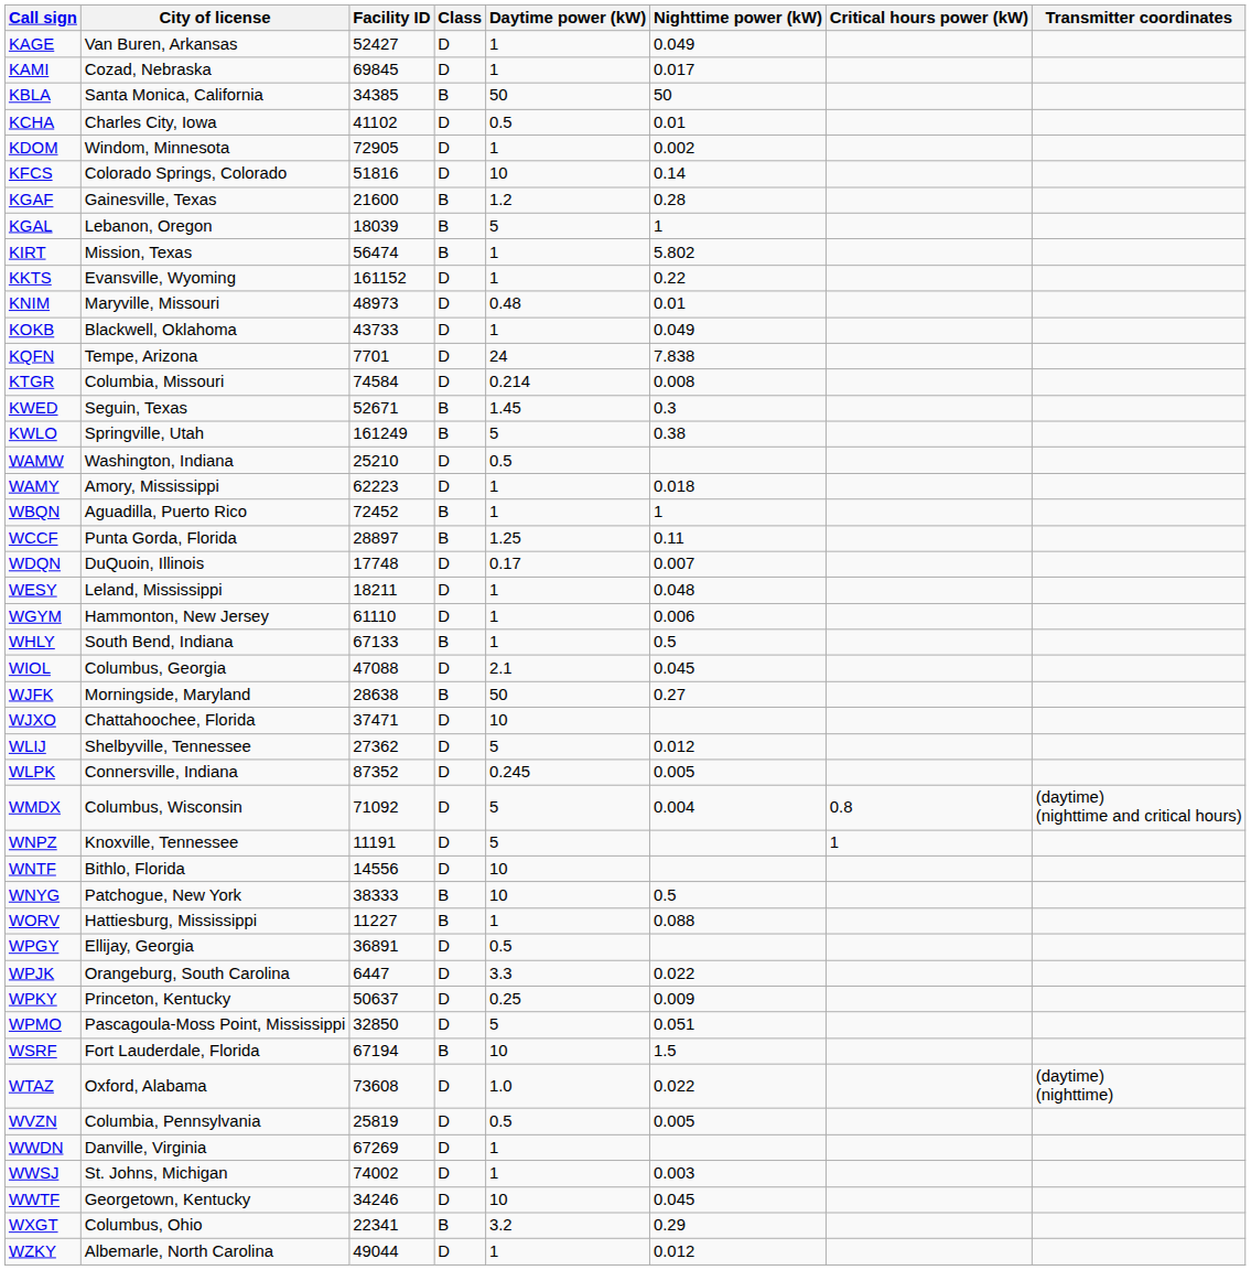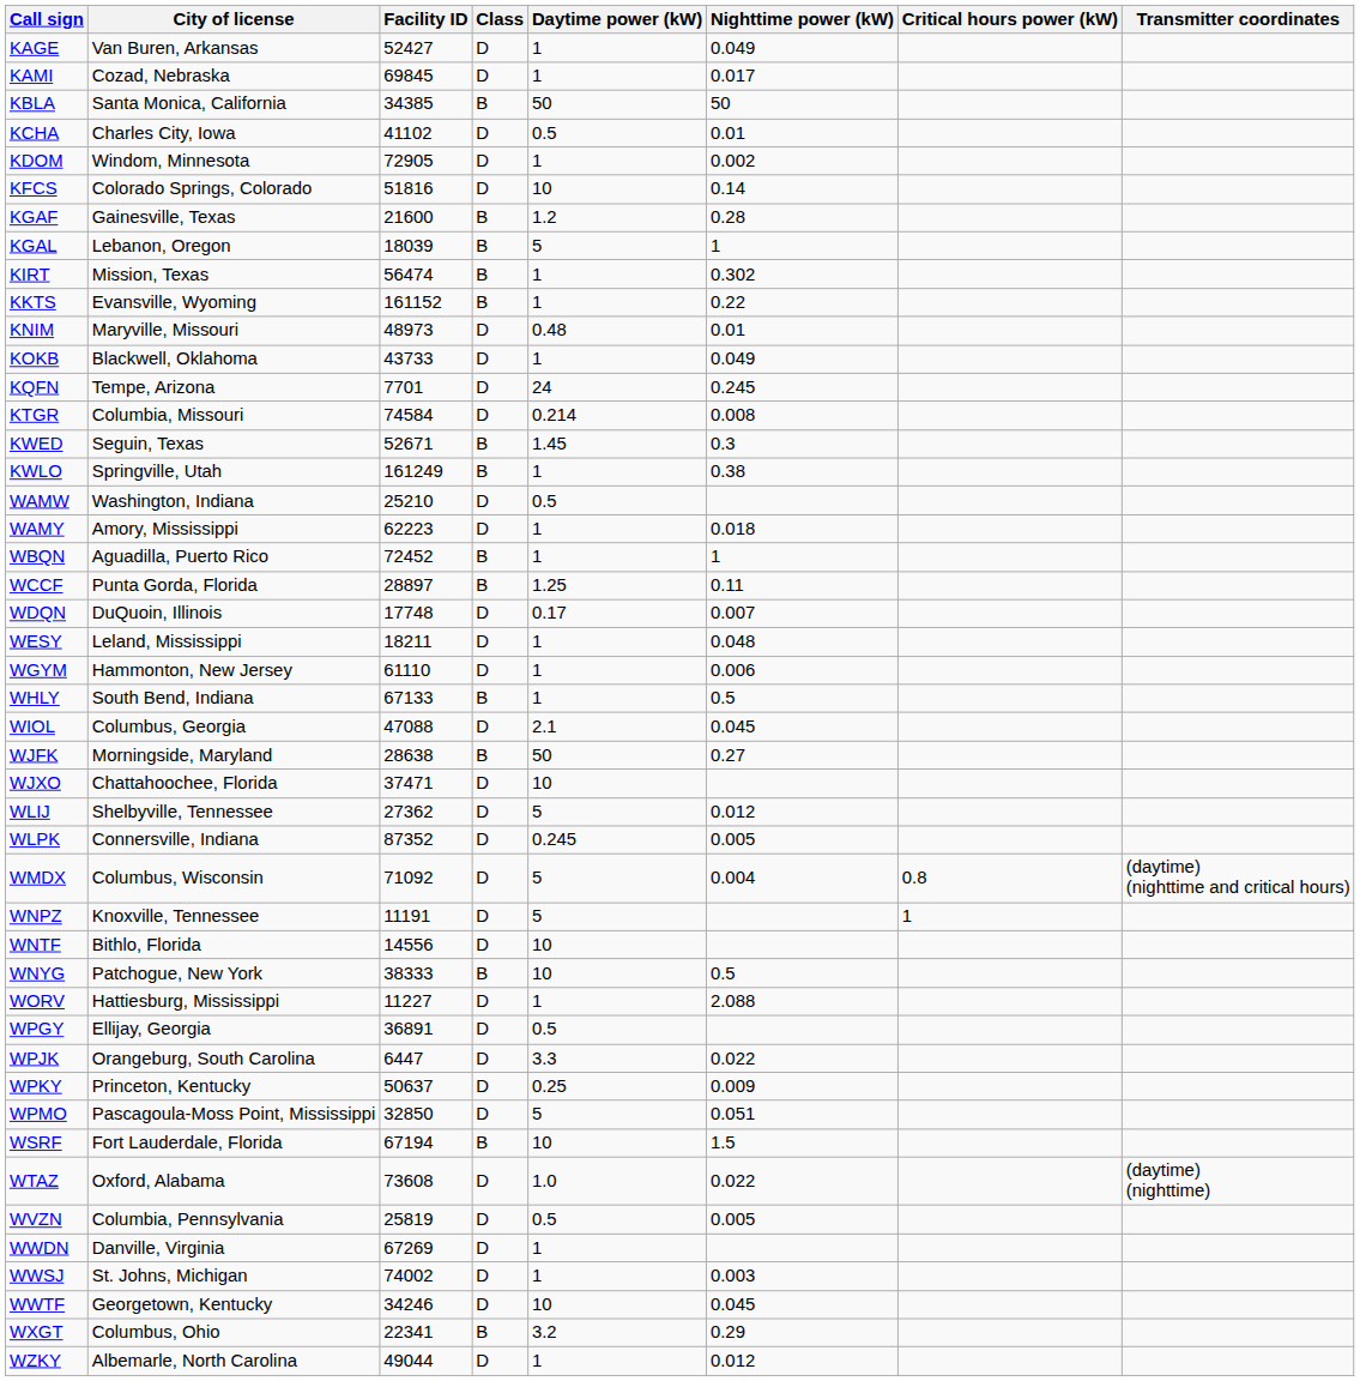KIRT | Nighttime power (kW): 5.802 -> 0.302
KKTS | Class: D -> B
KQFN | Nighttime power (kW): 7.838 -> 0.245
KWLO | Daytime power (kW): 5 -> 1
WORV | Class: B -> D
WORV | Nighttime power (kW): 0.088 -> 2.088
